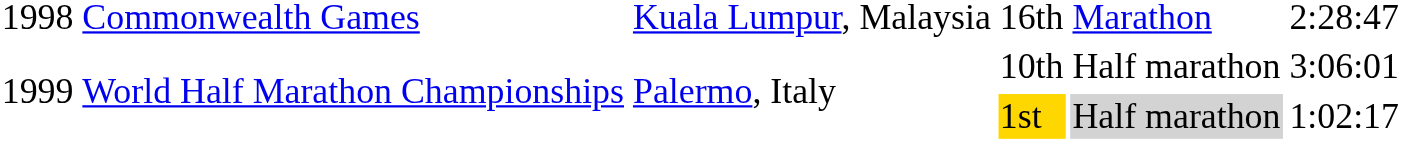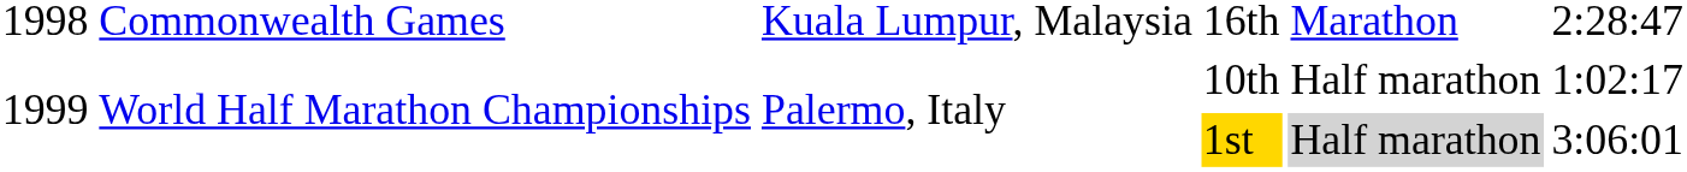10th | column 6: 3:06:01 -> 1:02:17
1st | column 6: 1:02:17 -> 3:06:01
